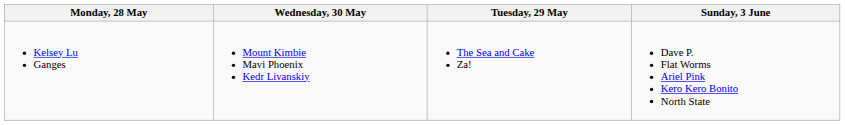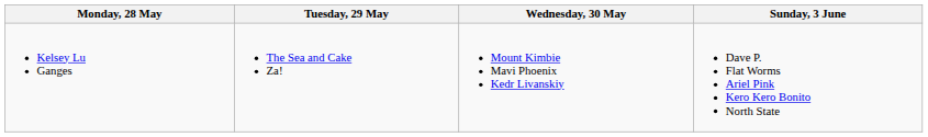columns swapped: Tuesday, 29 May <-> Wednesday, 30 May
